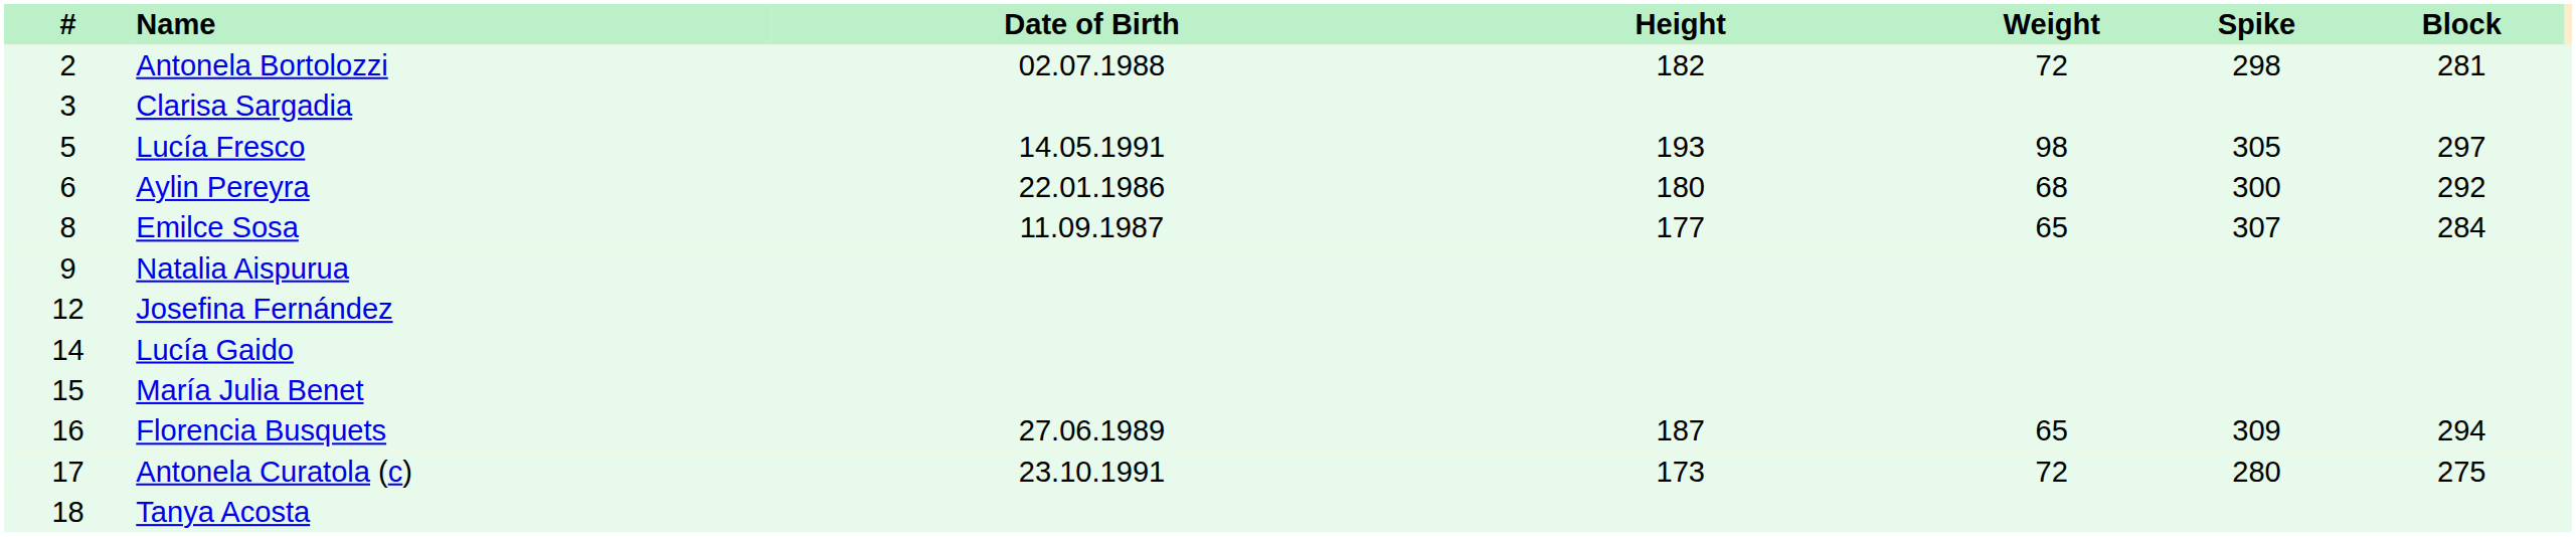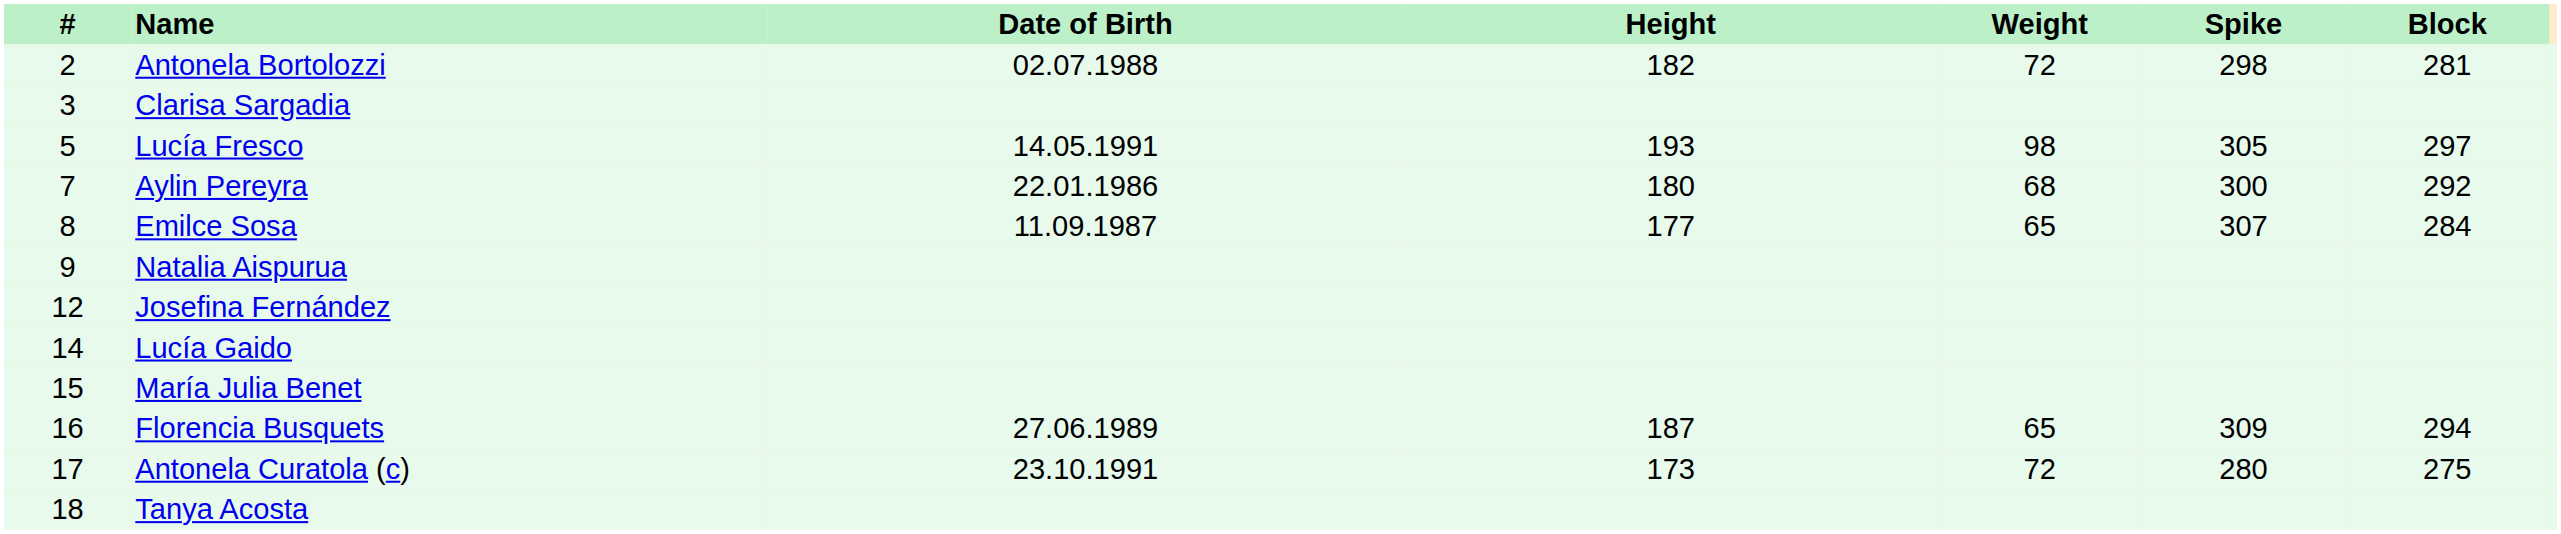Aylin Pereyra | #: 6 -> 7
